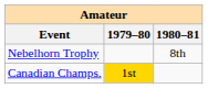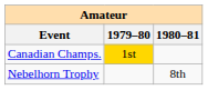rows swapped: Nebelhorn Trophy <-> Canadian Champs.
